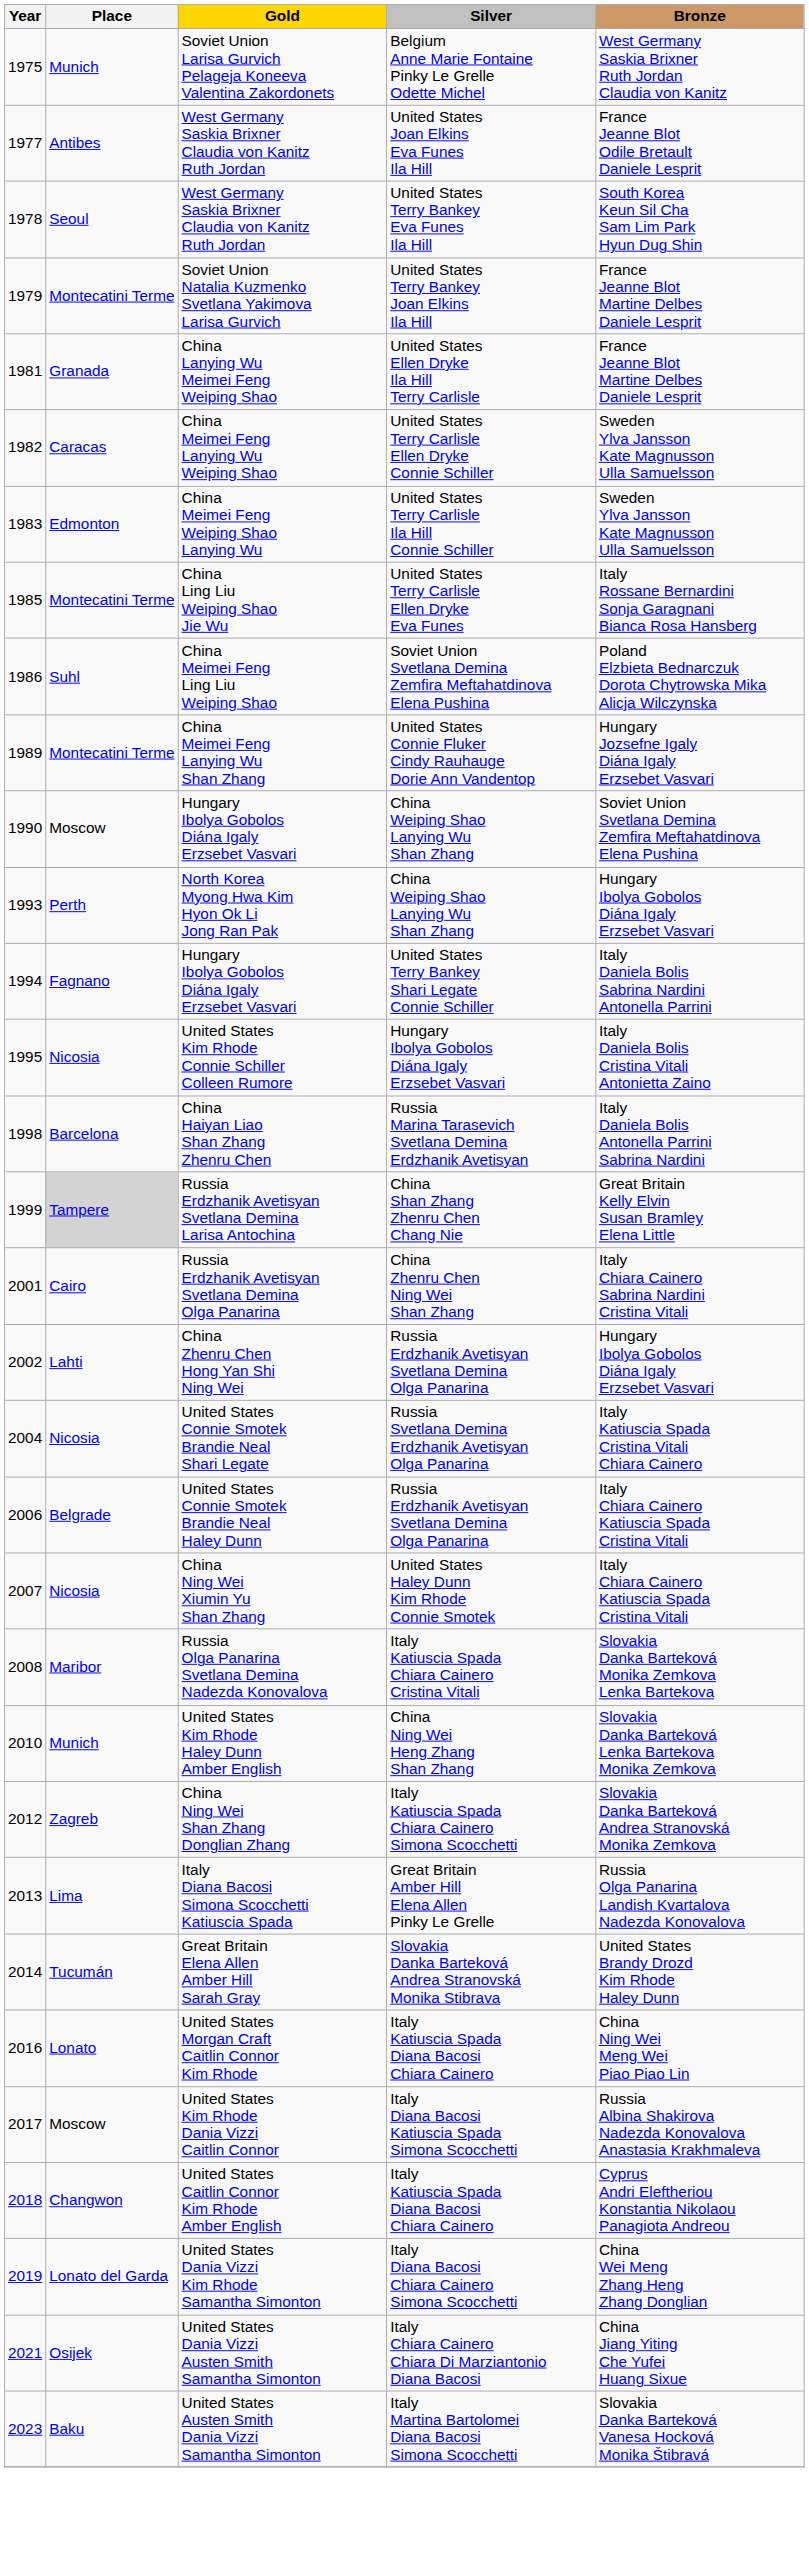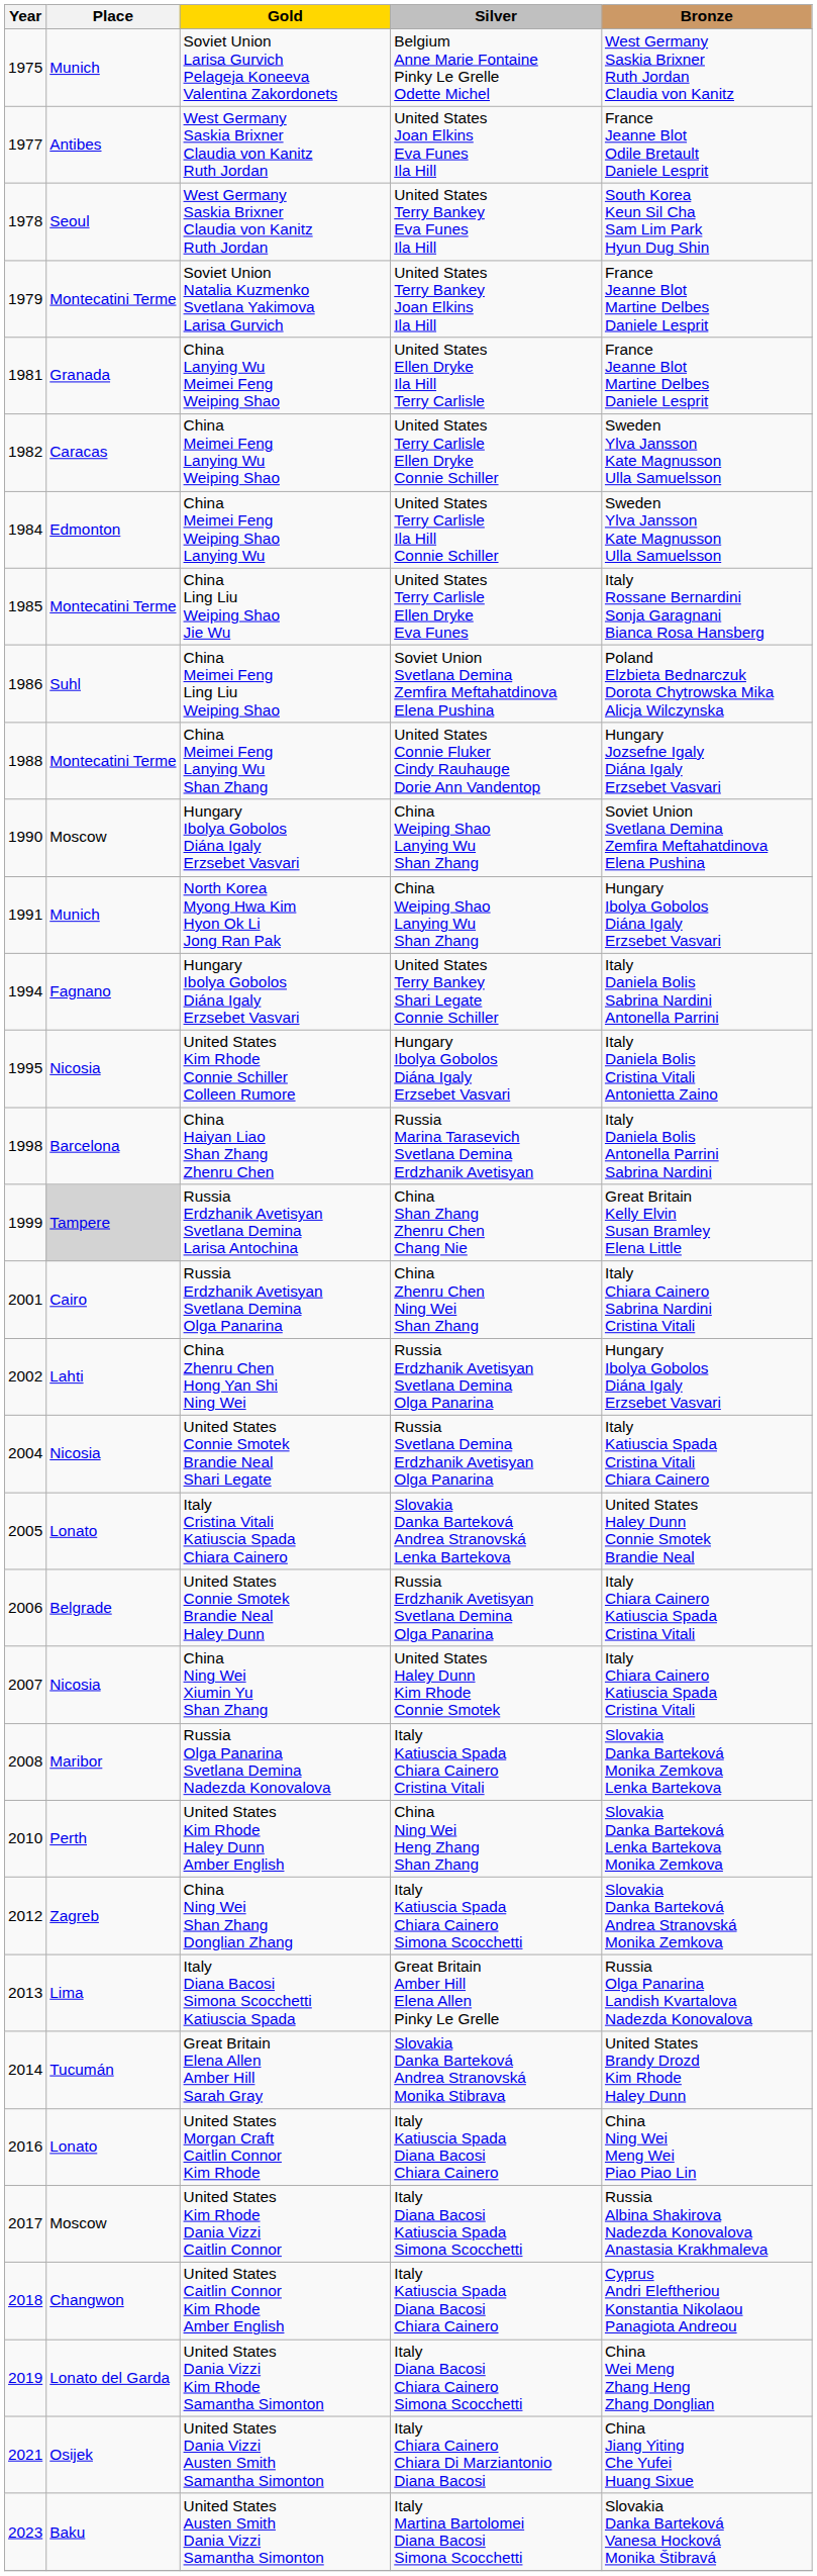China Meimei Feng Weiping Shao Lanying Wu | Year: 1983 -> 1984
China Meimei Feng Lanying Wu Shan Zhang | Year: 1989 -> 1988
North Korea Myong Hwa Kim Hyon Ok Li Jong Ran Pak | Year: 1993 -> 1991
North Korea Myong Hwa Kim Hyon Ok Li Jong Ran Pak | Place: Perth -> Munich
+ row: 2005 | Lonato | Italy Cristina Vitali Katiuscia Spada Chiara Cainero | Slovakia Danka Barteková Andrea Stranovská Lenka Bartekova | United States Haley Dunn Connie Smotek Brandie Neal
United States Kim Rhode Haley Dunn Amber English | Place: Munich -> Perth
